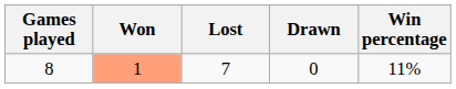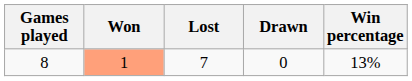8 | Win percentage: 11% -> 13%
